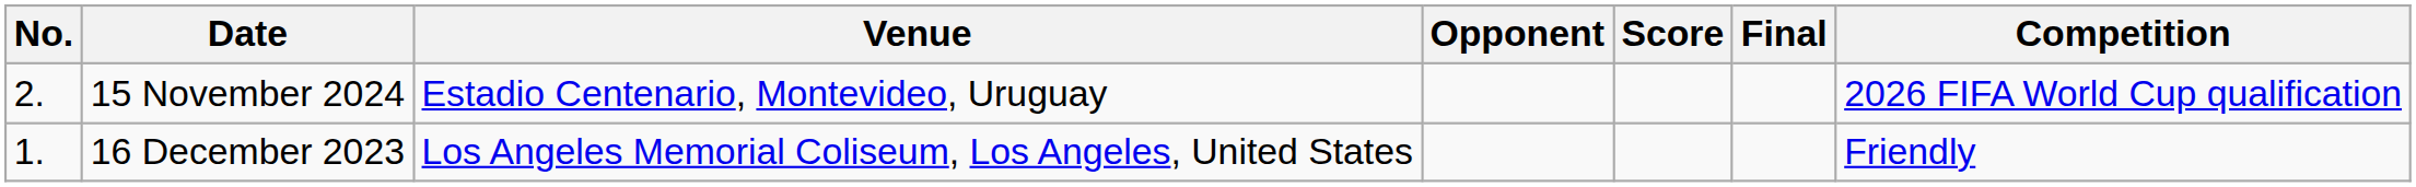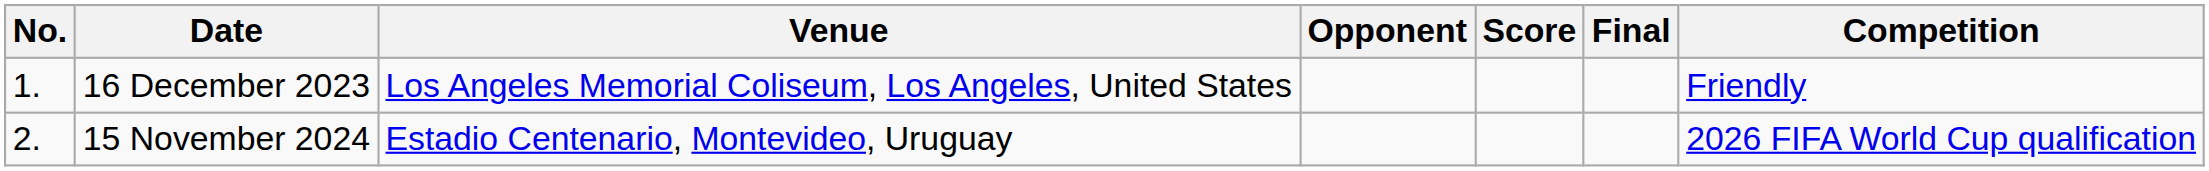rows swapped: 16 December 2023 <-> 15 November 2024
